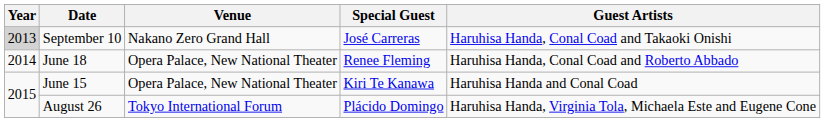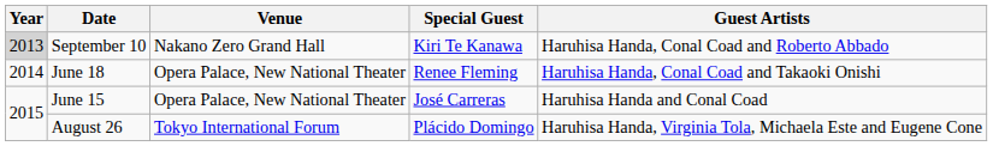September 10 | Special Guest: José Carreras -> Kiri Te Kanawa
September 10 | Guest Artists: Haruhisa Handa, Conal Coad and Takaoki Onishi -> Haruhisa Handa, Conal Coad and Roberto Abbado
June 18 | Guest Artists: Haruhisa Handa, Conal Coad and Roberto Abbado -> Haruhisa Handa, Conal Coad and Takaoki Onishi
June 15 | Special Guest: Kiri Te Kanawa -> José Carreras
